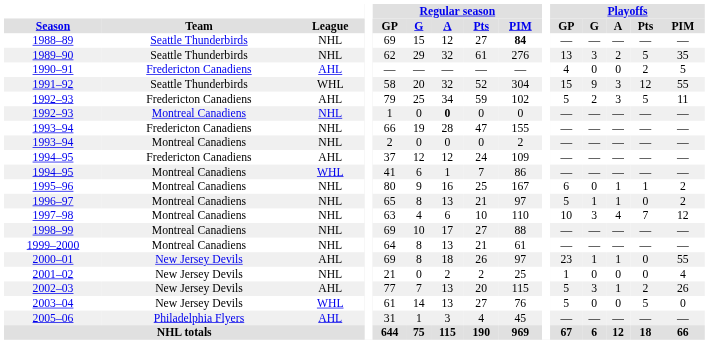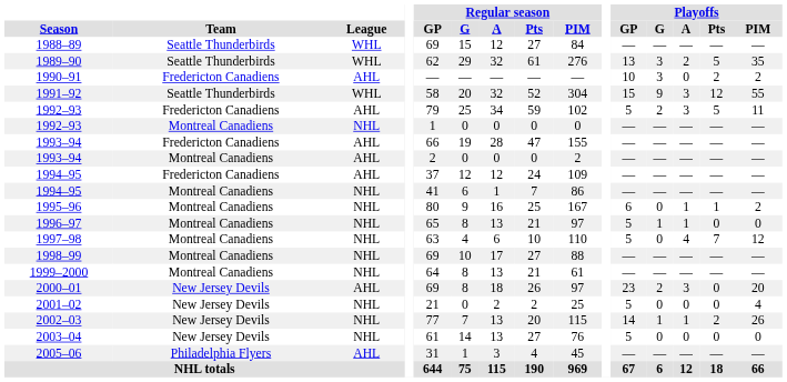1988–89 | League: NHL -> WHL
1988–89 | Regular season / PIM: bold -> normal
1989–90 | League: NHL -> WHL
1990–91 | Playoffs / GP: 4 -> 10
1990–91 | Playoffs / G: 0 -> 3
1990–91 | Playoffs / PIM: 5 -> 2
1992–93 / Montreal Canadiens | Regular season / A: bold -> normal
1993–94 / Fredericton Canadiens | League: NHL -> AHL
1993–94 / Montreal Canadiens | League: NHL -> AHL
1994–95 / Montreal Canadiens | League: WHL -> NHL
1996–97 | Playoffs / PIM: 2 -> 0
1997–98 | Playoffs / GP: 10 -> 5
1997–98 | Playoffs / G: 3 -> 0
2000–01 | Playoffs / G: 1 -> 2
2000–01 | Playoffs / A: 1 -> 3
2000–01 | Playoffs / PIM: 55 -> 20
2001–02 | Playoffs / GP: 1 -> 5
2002–03 | League: AHL -> NHL
2002–03 | Playoffs / GP: 5 -> 14
2002–03 | Playoffs / G: 3 -> 1
2003–04 | League: WHL -> NHL
2003–04 | Playoffs / Pts: 5 -> 0
